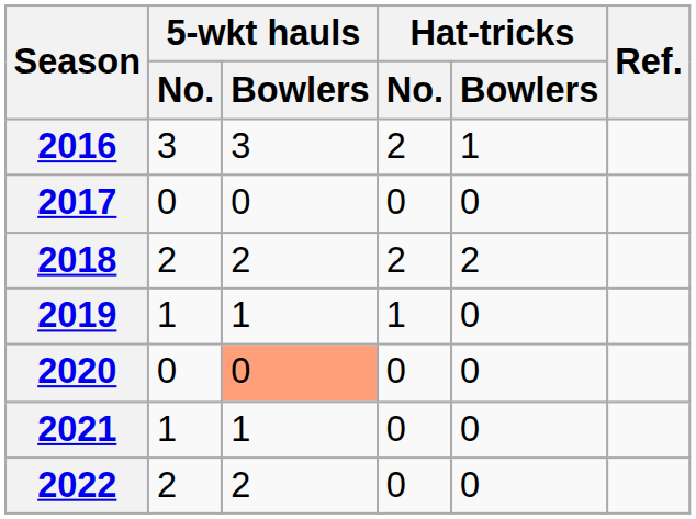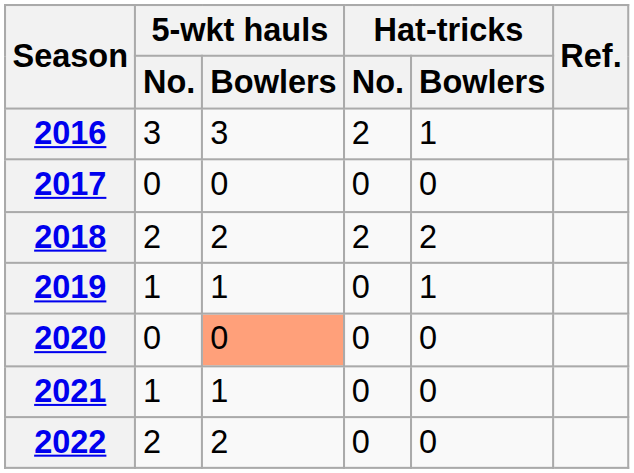2019 | Hat-tricks / No.: 1 -> 0
2019 | Hat-tricks / Bowlers: 0 -> 1
